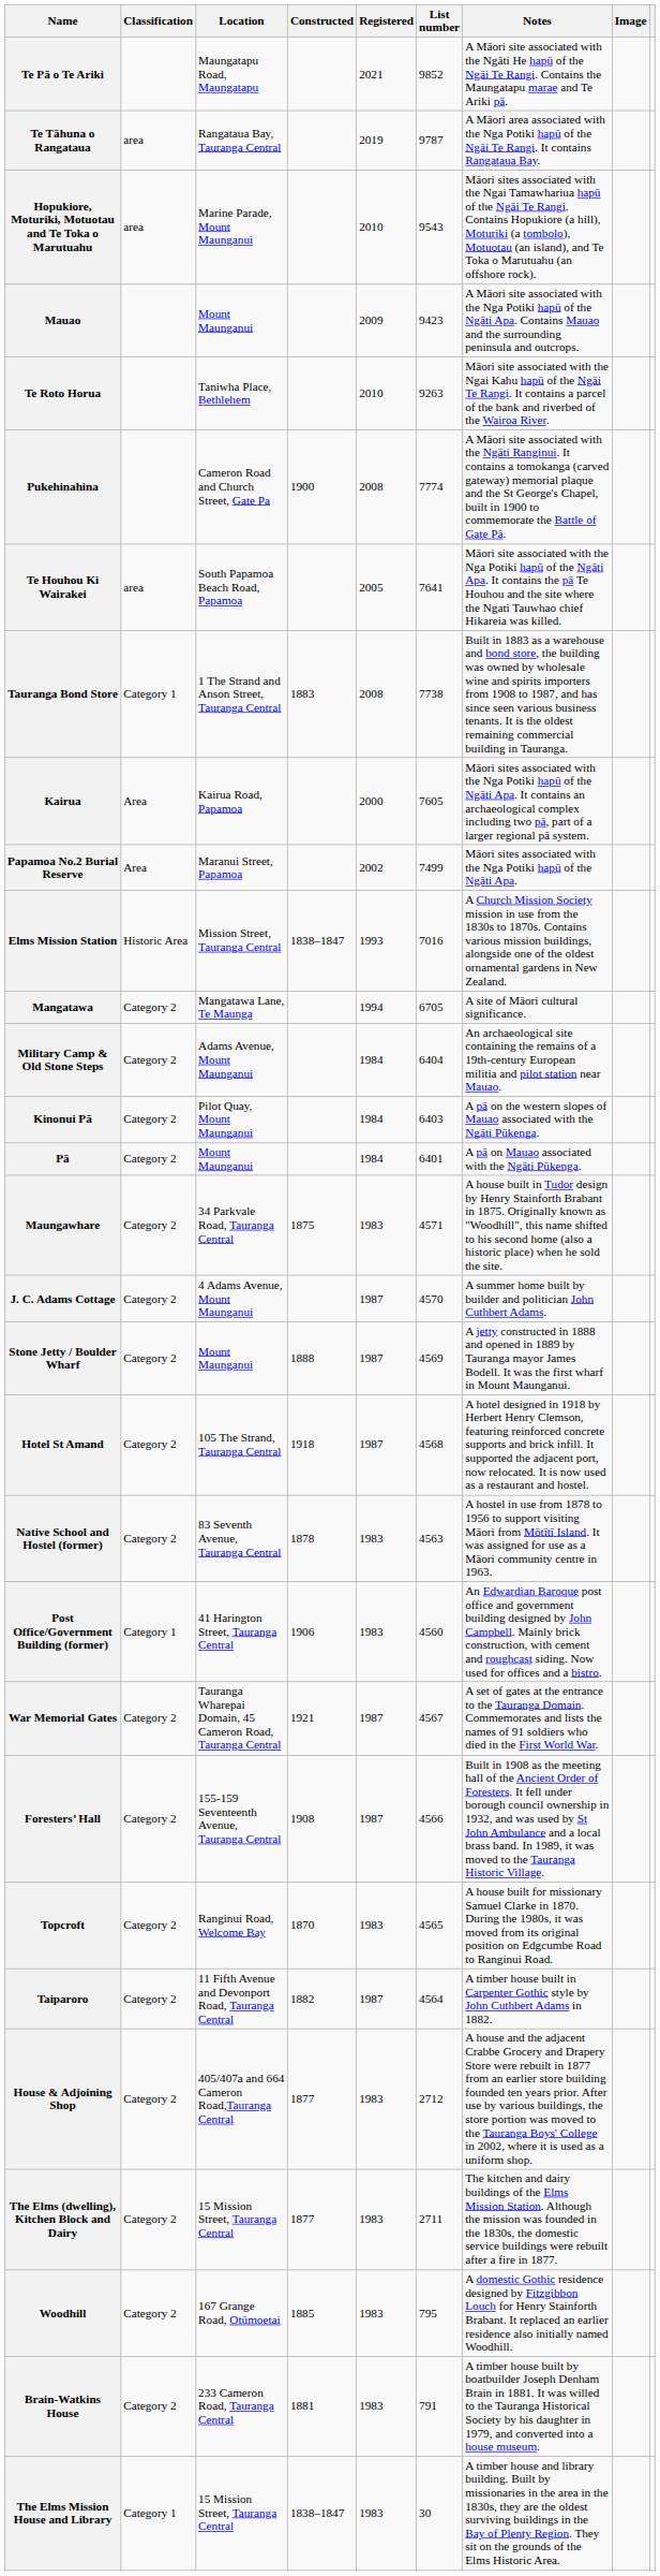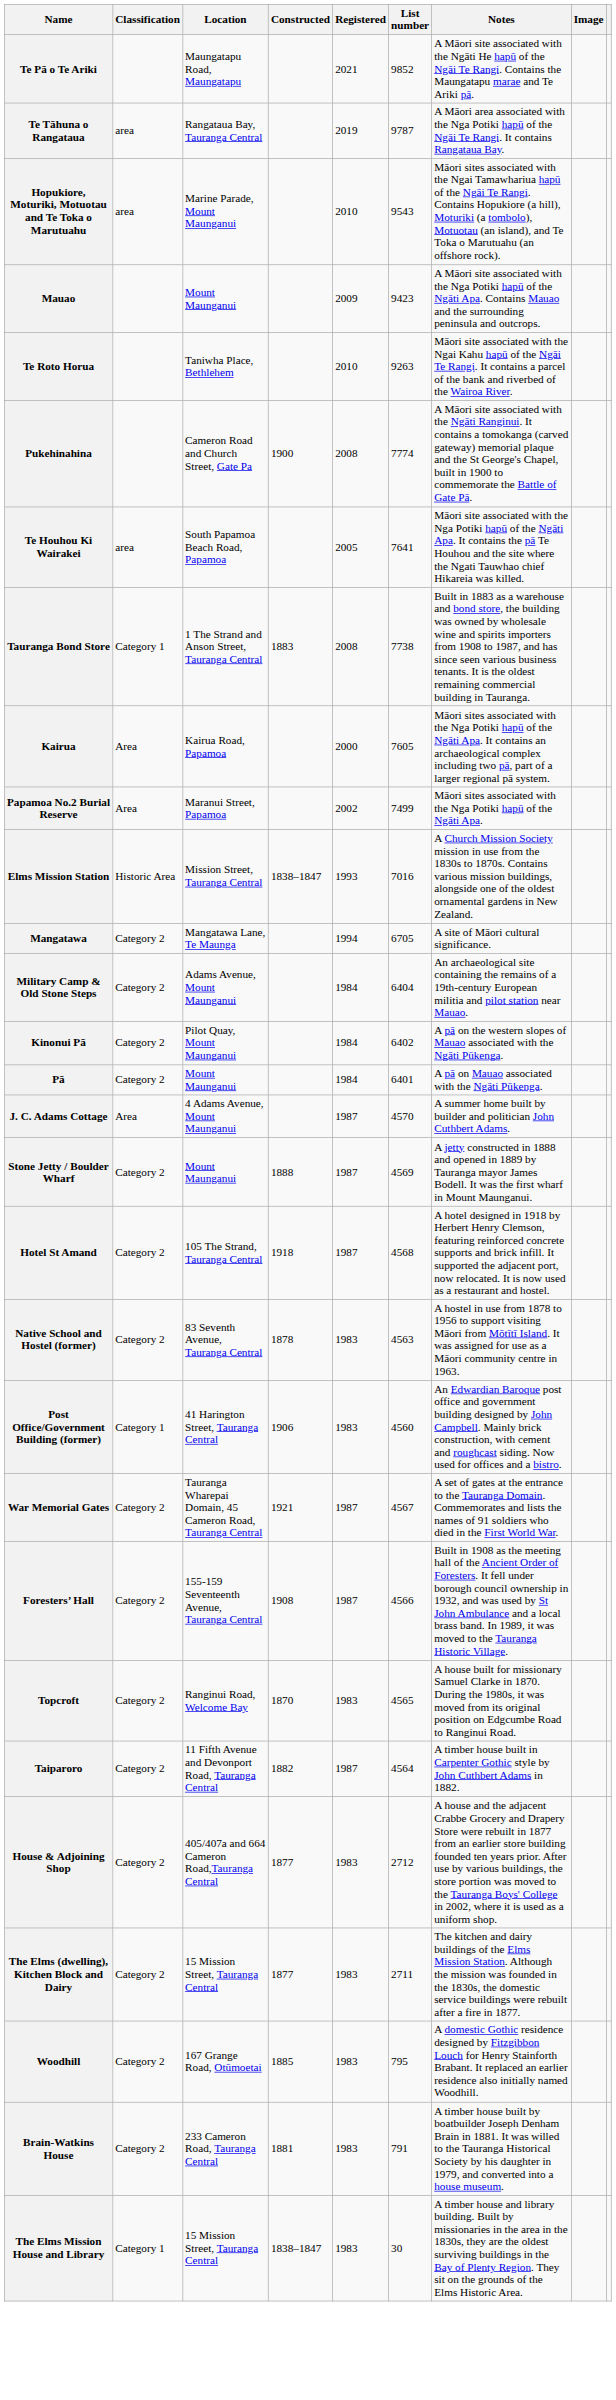Kinonui Pā | List number: 6403 -> 6402
- row: Maungawhare | Category 2 | 34 Parkvale Road, Tauranga Central | 1875 | 1983 | 4571 | A house built in Tudor design by Henry Stainforth Brabant in 1875. Originally known as "Woodhill", this name shifted to his second home (also a historic place) when he sold the site.
J. C. Adams Cottage | Classification: Category 2 -> Area
